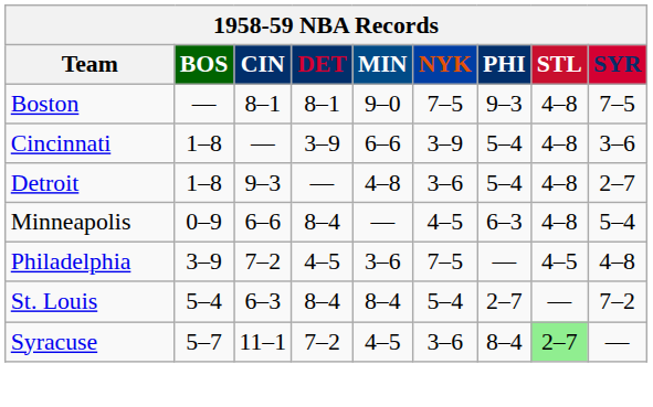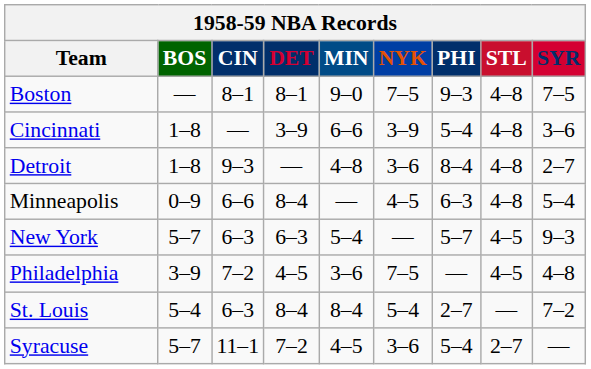Detroit | PHI: 5–4 -> 8–4
+ row: New York | 5–7 | 6–3 | 6–3 | 5–4 | — | 5–7 | 4–5 | 9–3
Syracuse | PHI: 8–4 -> 5–4
Syracuse | STL: lightgreen background -> no background
